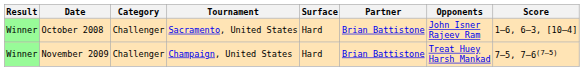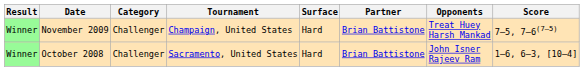rows swapped: October 2008 <-> November 2009
